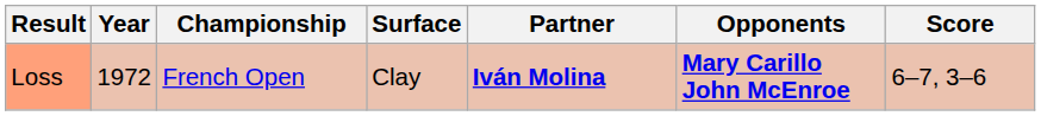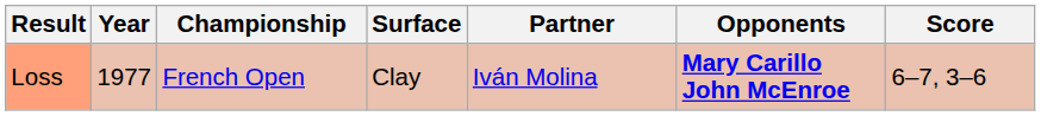Loss | Year: 1972 -> 1977
Loss | Partner: bold -> normal
